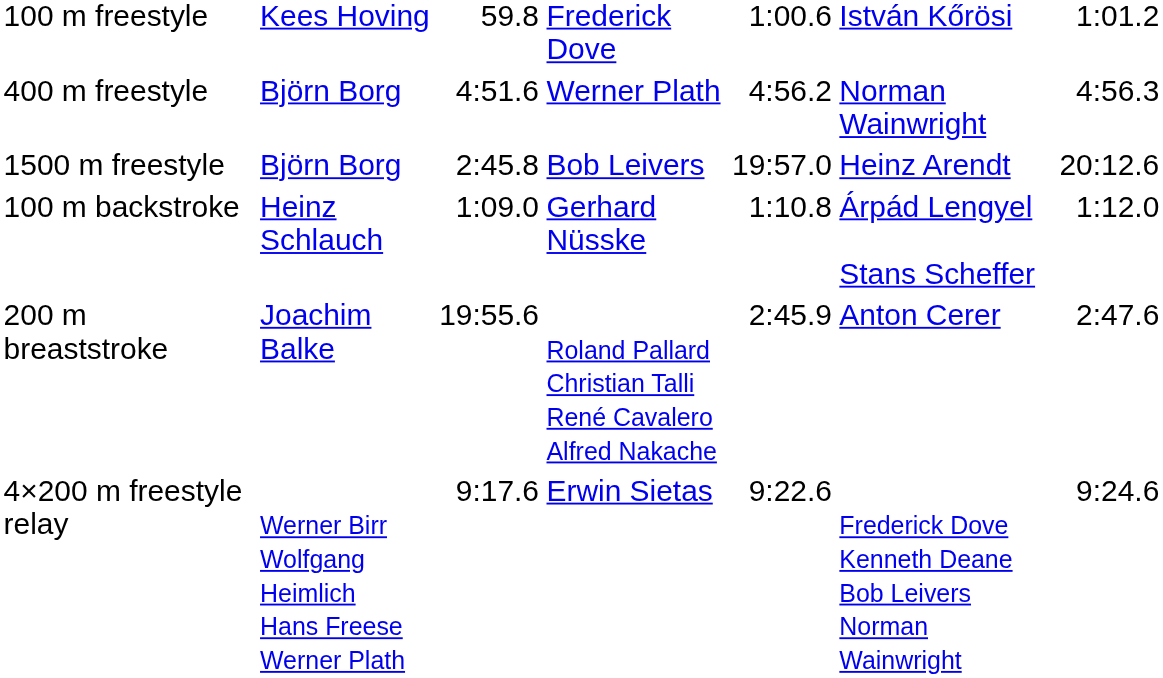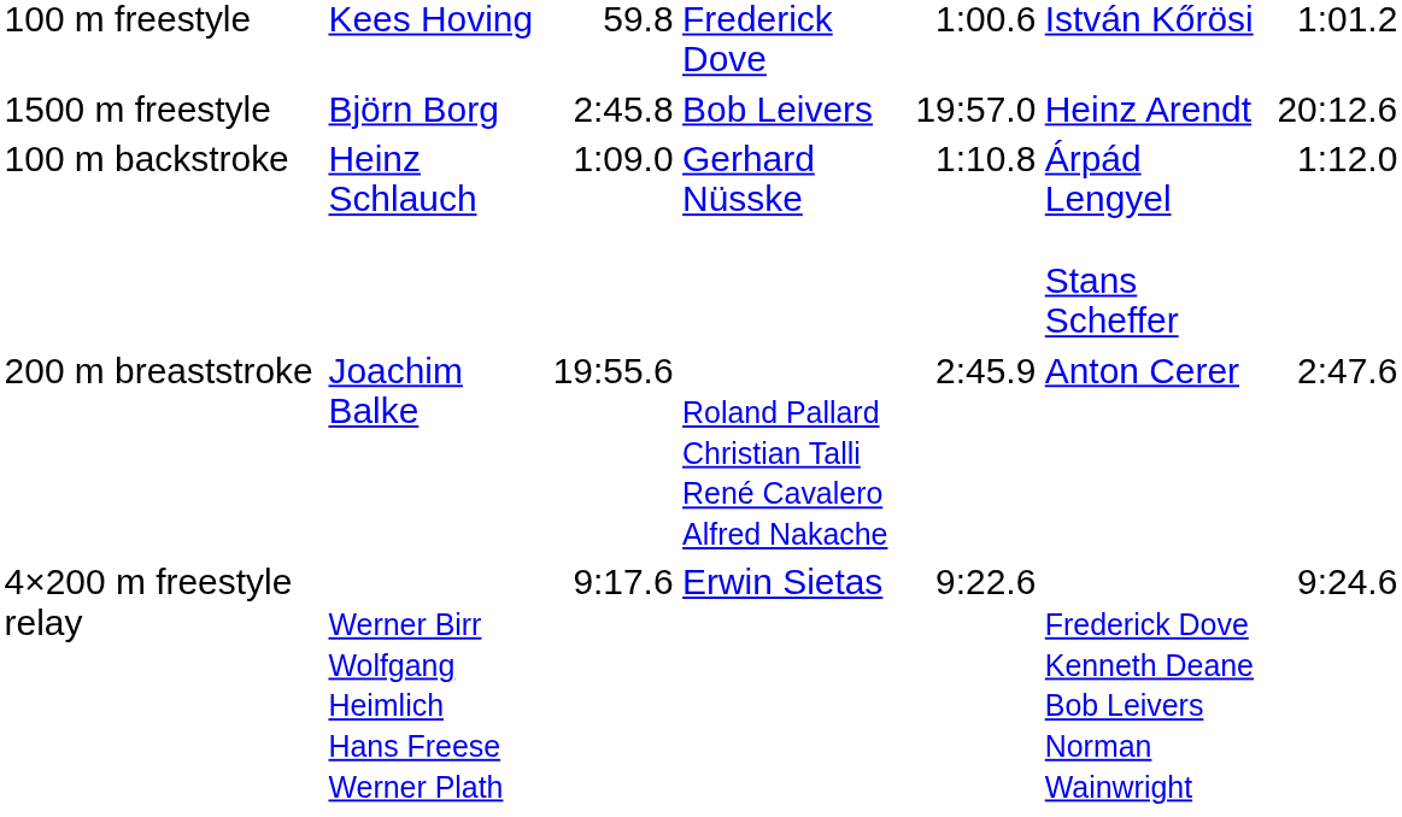- row: 400 m freestyle | Björn Borg | 4:51.6 | Werner Plath | 4:56.2 | Norman Wainwright | 4:56.3
